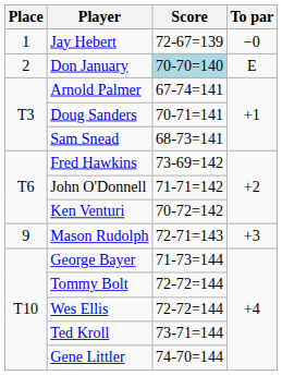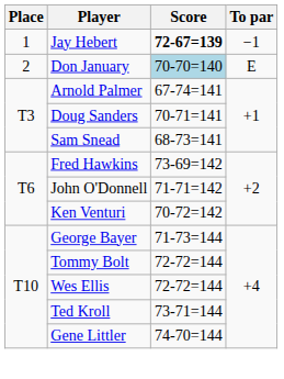Jay Hebert | Score: normal -> bold
Jay Hebert | To par: −0 -> −1
- row: 9 | Mason Rudolph | 72-71=143 | +3
